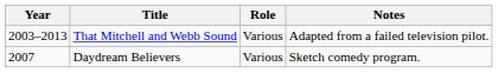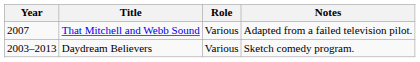That Mitchell and Webb Sound | Year: 2003–2013 -> 2007
Daydream Believers | Year: 2007 -> 2003–2013
